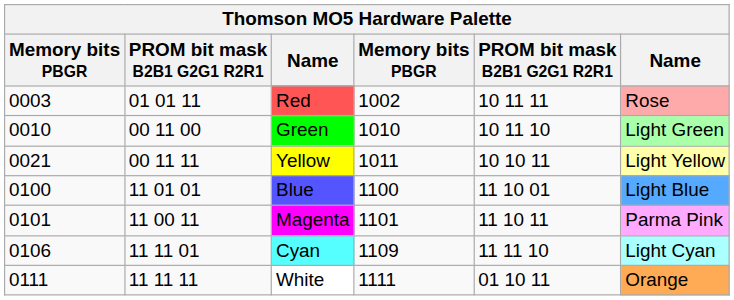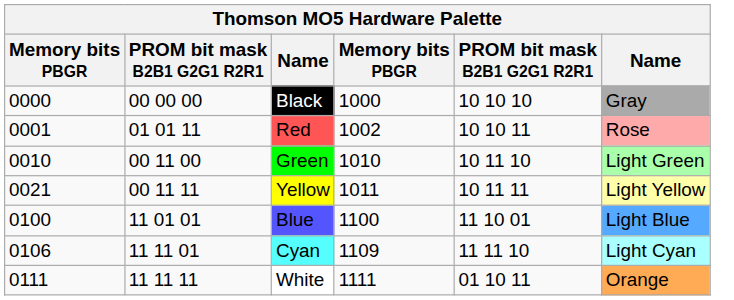+ row: 0000 | 00 00 00 | Black | 1000 | 10 10 10 | Gray
Red | column 1: 0003 -> 0001
Red | column 5: 10 11 11 -> 10 10 11
Yellow | column 5: 10 10 11 -> 10 11 11
- row: 0101 | 11 00 11 | Magenta | 1101 | 11 10 11 | Parma Pink
